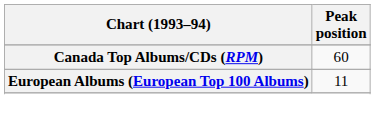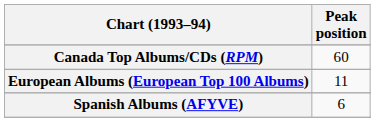+ row: Spanish Albums (AFYVE) | 6
